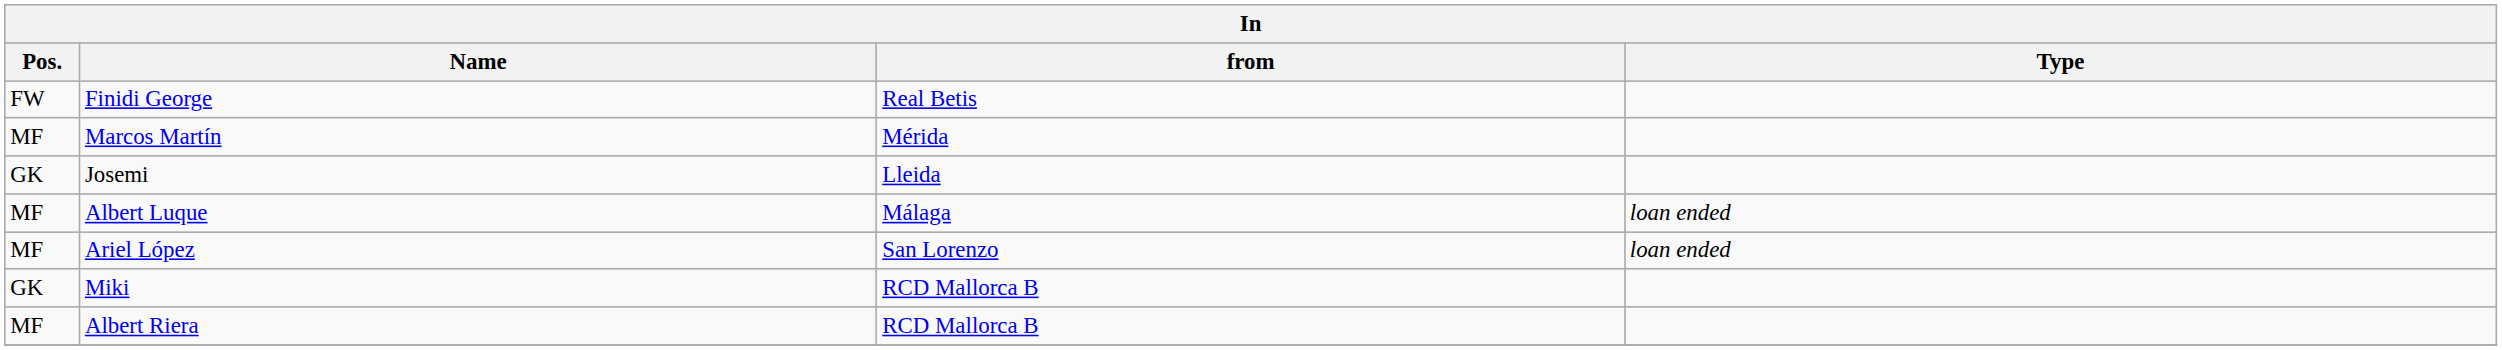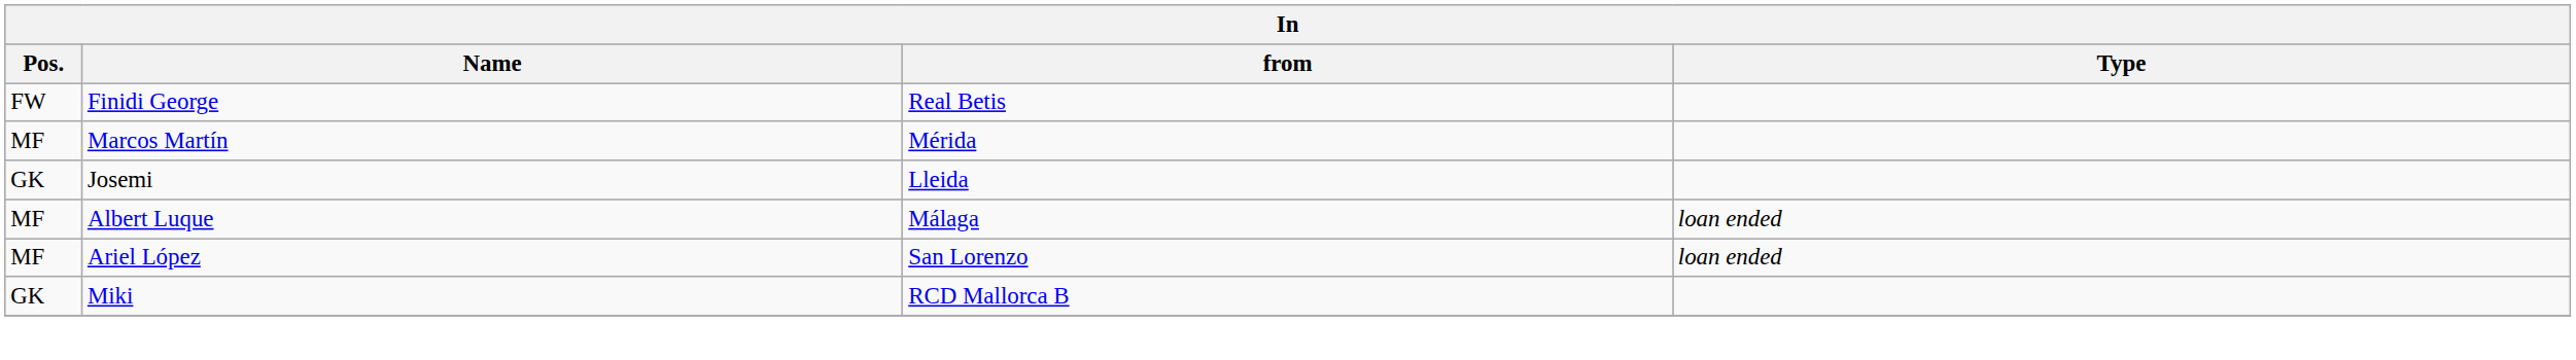- row: MF | Albert Riera | RCD Mallorca B
